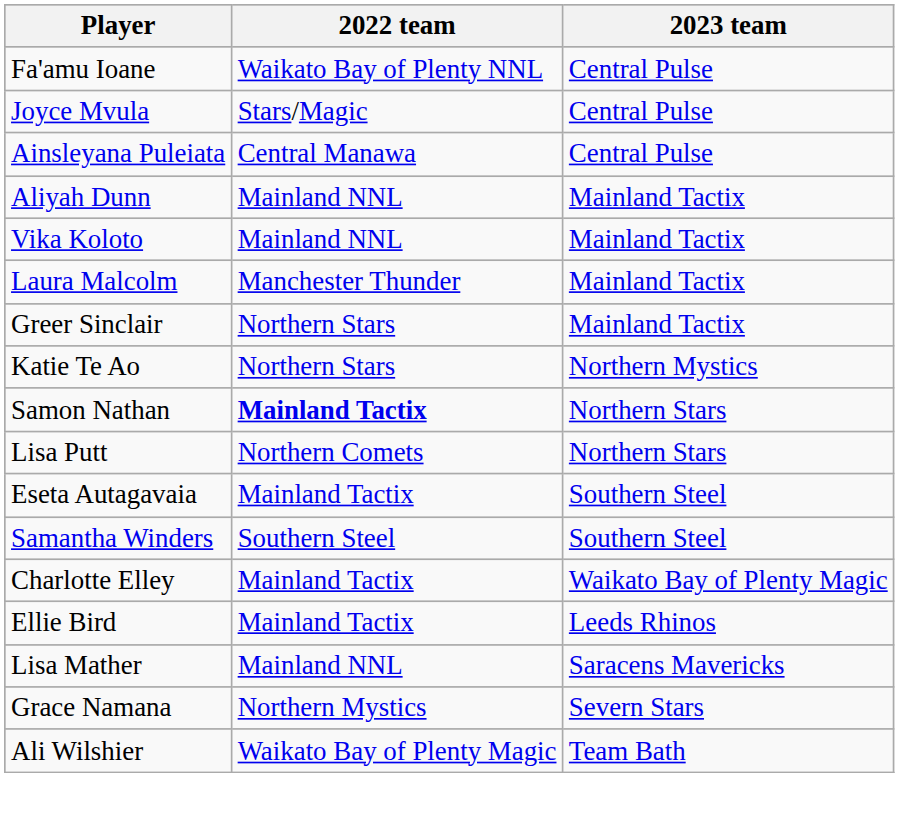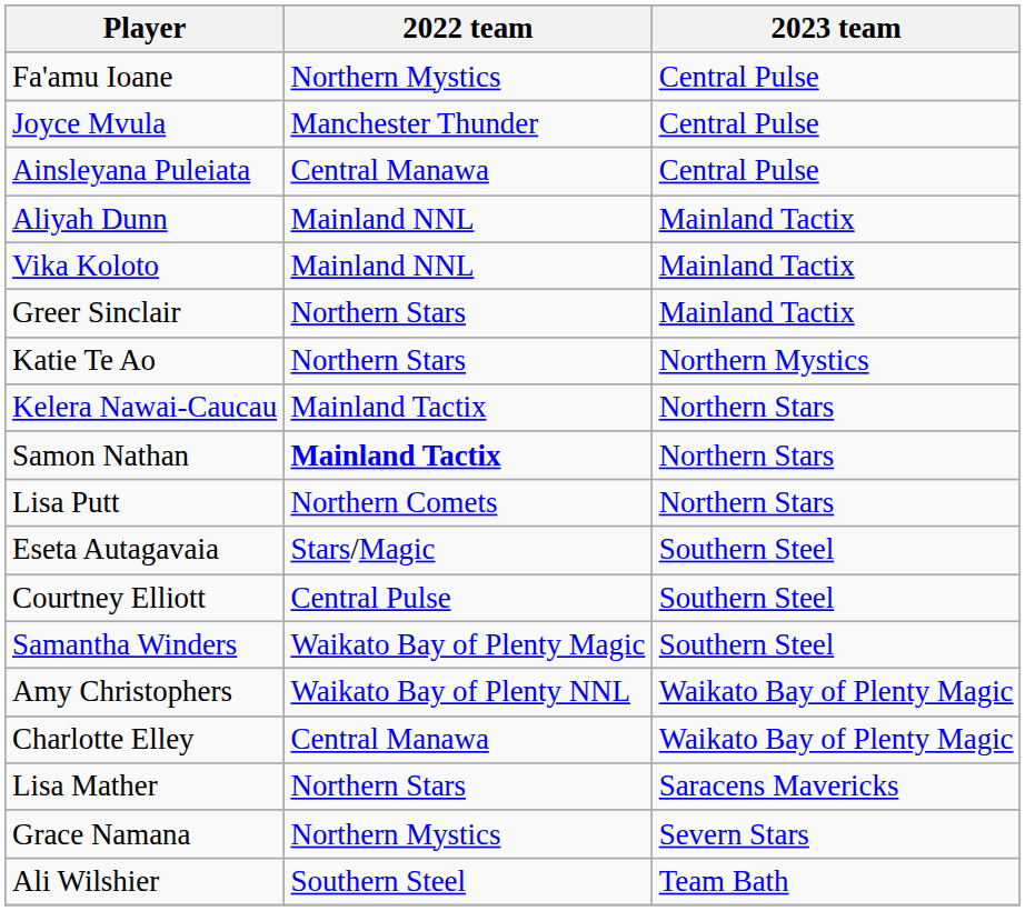Fa'amu Ioane | 2022 team: Waikato Bay of Plenty NNL -> Northern Mystics
Joyce Mvula | 2022 team: Stars/Magic -> Manchester Thunder
- row: Laura Malcolm | Manchester Thunder | Mainland Tactix
+ row: Kelera Nawai-Caucau | Mainland Tactix | Northern Stars
Eseta Autagavaia | 2022 team: Mainland Tactix -> Stars/Magic
+ row: Courtney Elliott | Central Pulse | Southern Steel
Samantha Winders | 2022 team: Southern Steel -> Waikato Bay of Plenty Magic
+ row: Amy Christophers | Waikato Bay of Plenty NNL | Waikato Bay of Plenty Magic
Charlotte Elley | 2022 team: Mainland Tactix -> Central Manawa
- row: Ellie Bird | Mainland Tactix | Leeds Rhinos
Lisa Mather | 2022 team: Mainland NNL -> Northern Stars
Ali Wilshier | 2022 team: Waikato Bay of Plenty Magic -> Southern Steel
